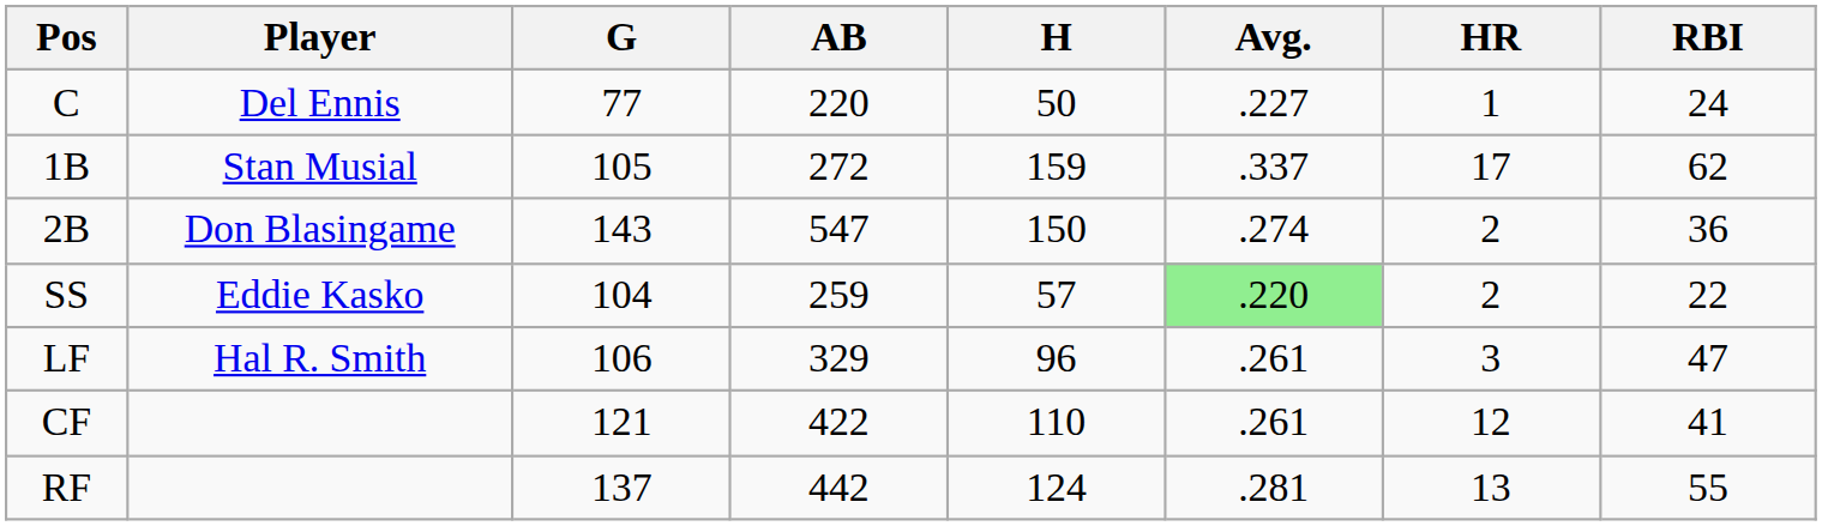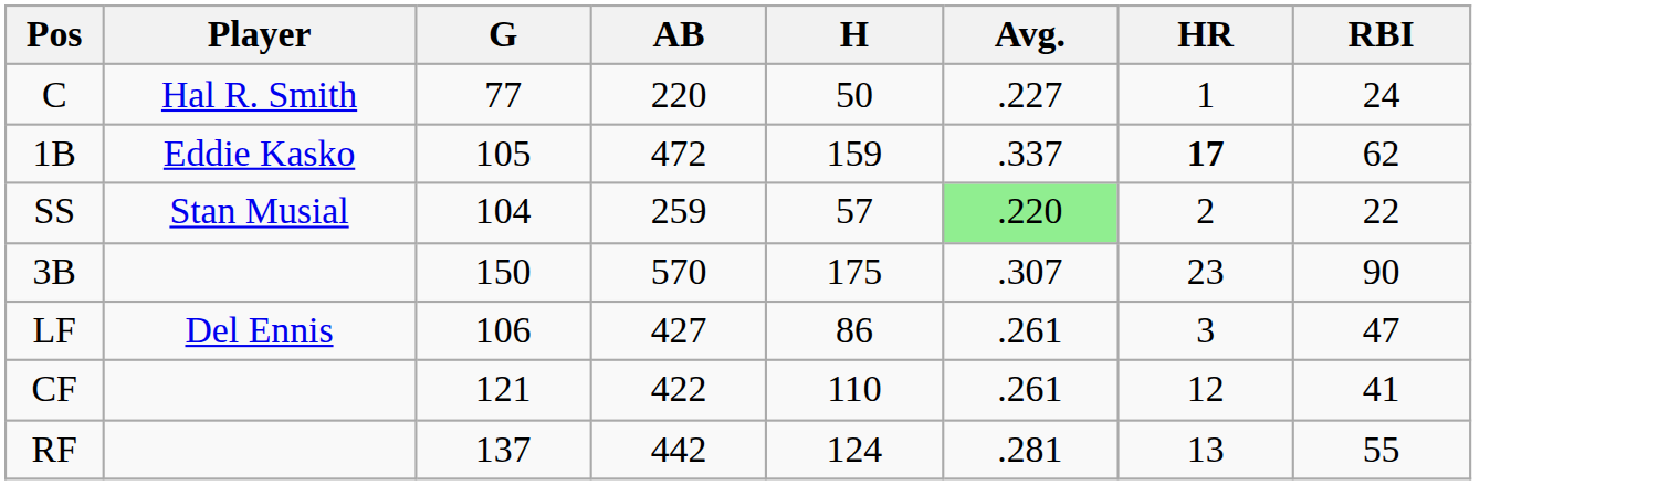C | Player: Del Ennis -> Hal R. Smith
1B | Player: Stan Musial -> Eddie Kasko
1B | AB: 272 -> 472
1B | HR: normal -> bold
- row: 2B | Don Blasingame | 143 | 547 | 150 | .274 | 2 | 36
SS | Player: Eddie Kasko -> Stan Musial
+ row: 3B | 150 | 570 | 175 | .307 | 23 | 90
LF | Player: Hal R. Smith -> Del Ennis
LF | AB: 329 -> 427
LF | H: 96 -> 86
